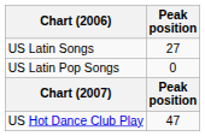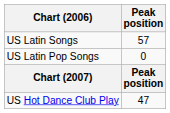US Latin Songs | Peak position: 27 -> 57
